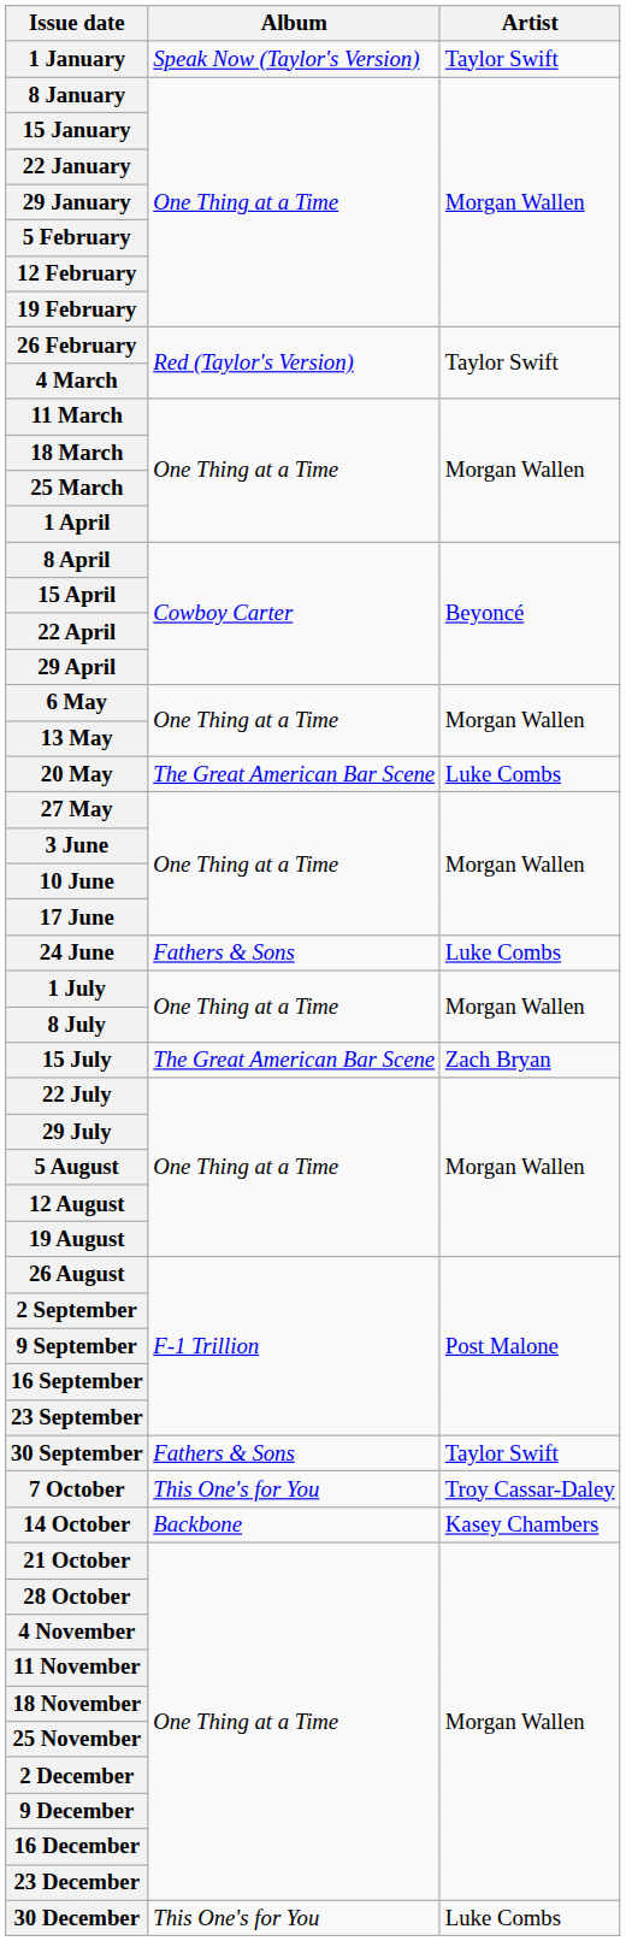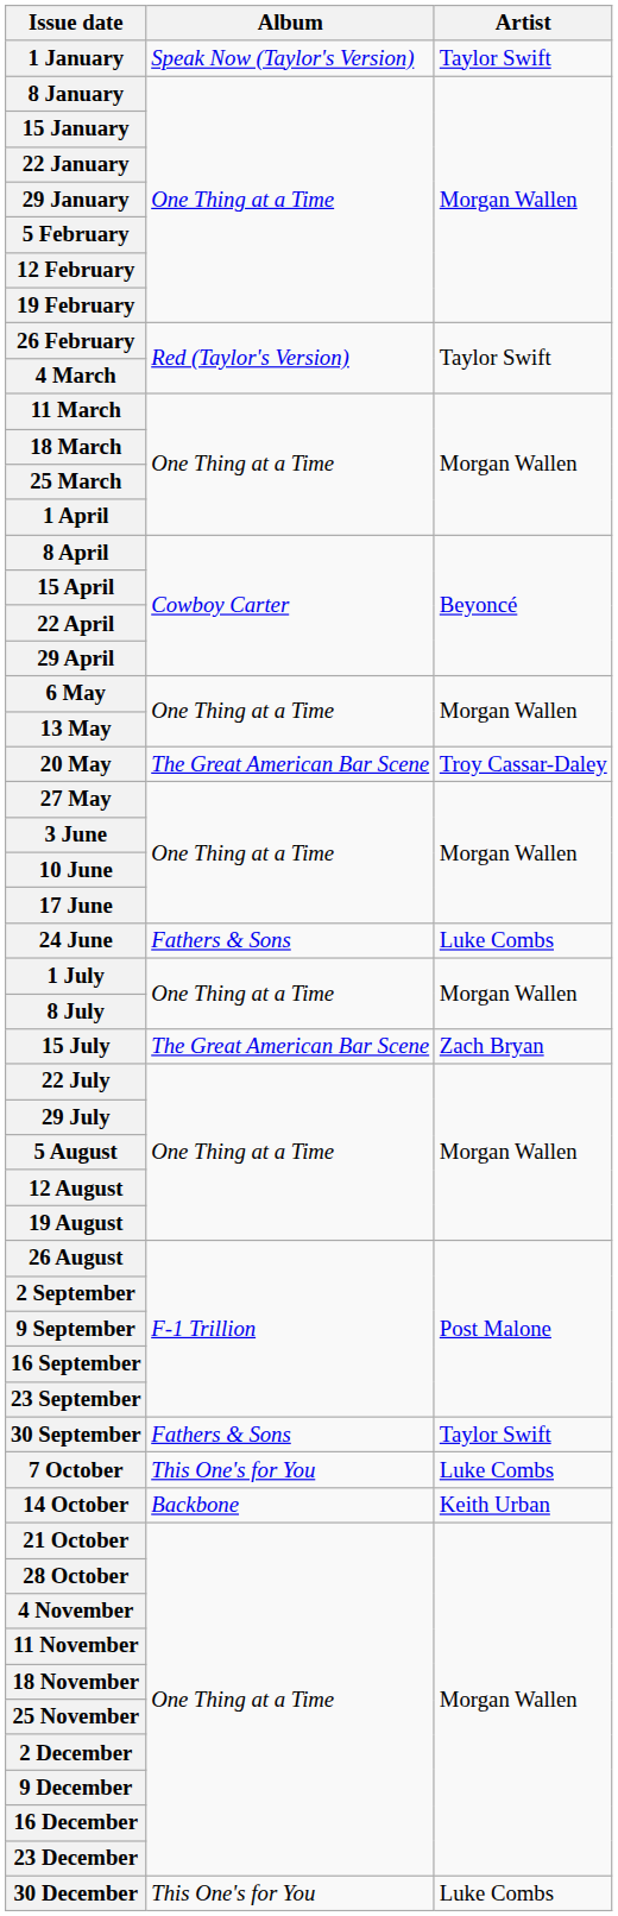20 May | Artist: Luke Combs -> Troy Cassar-Daley
7 October | Artist: Troy Cassar-Daley -> Luke Combs
14 October | Artist: Kasey Chambers -> Keith Urban
